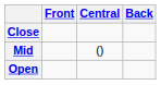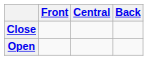- row: Mid | ()
